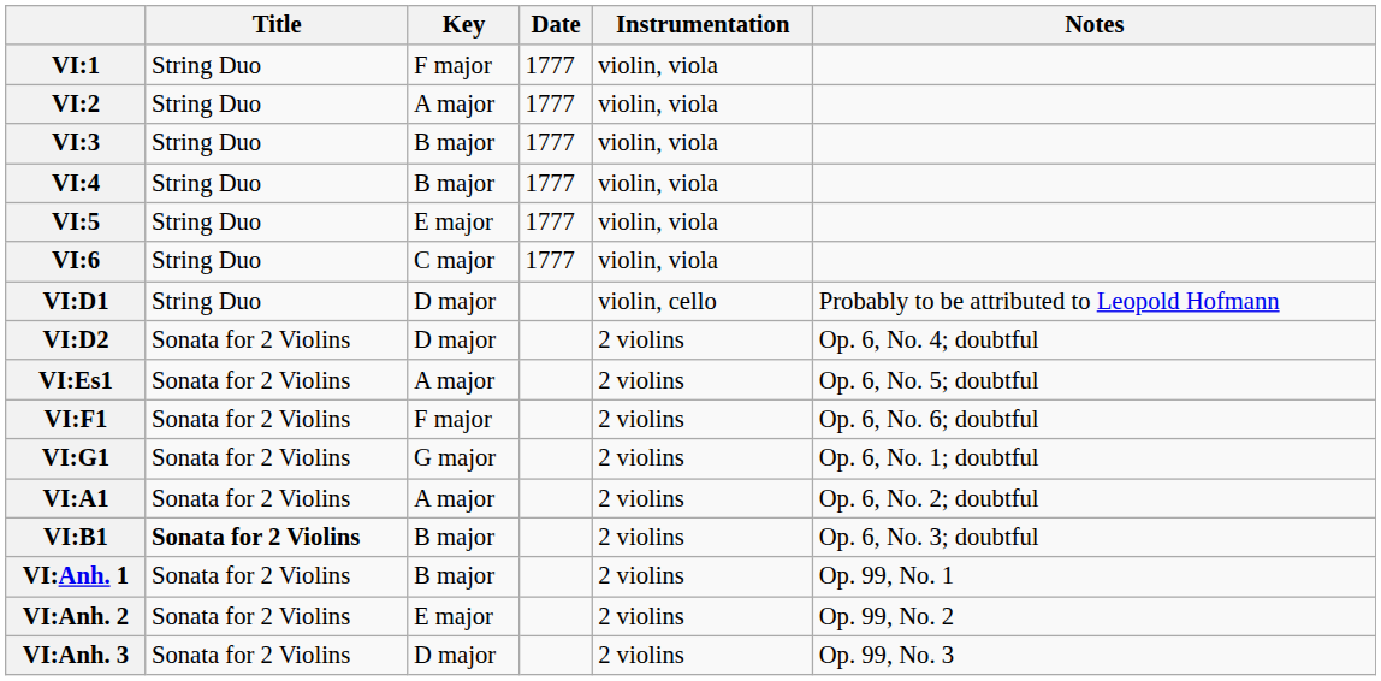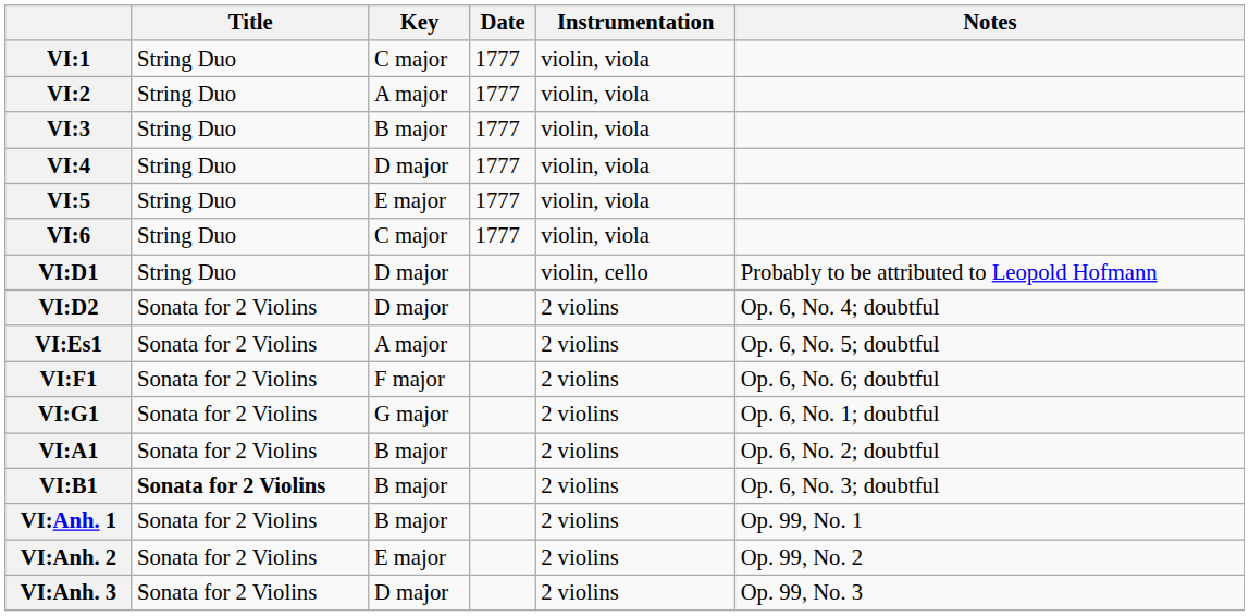VI:1 | Key: F major -> C major
VI:4 | Key: B major -> D major
VI:A1 | Key: A major -> B major
